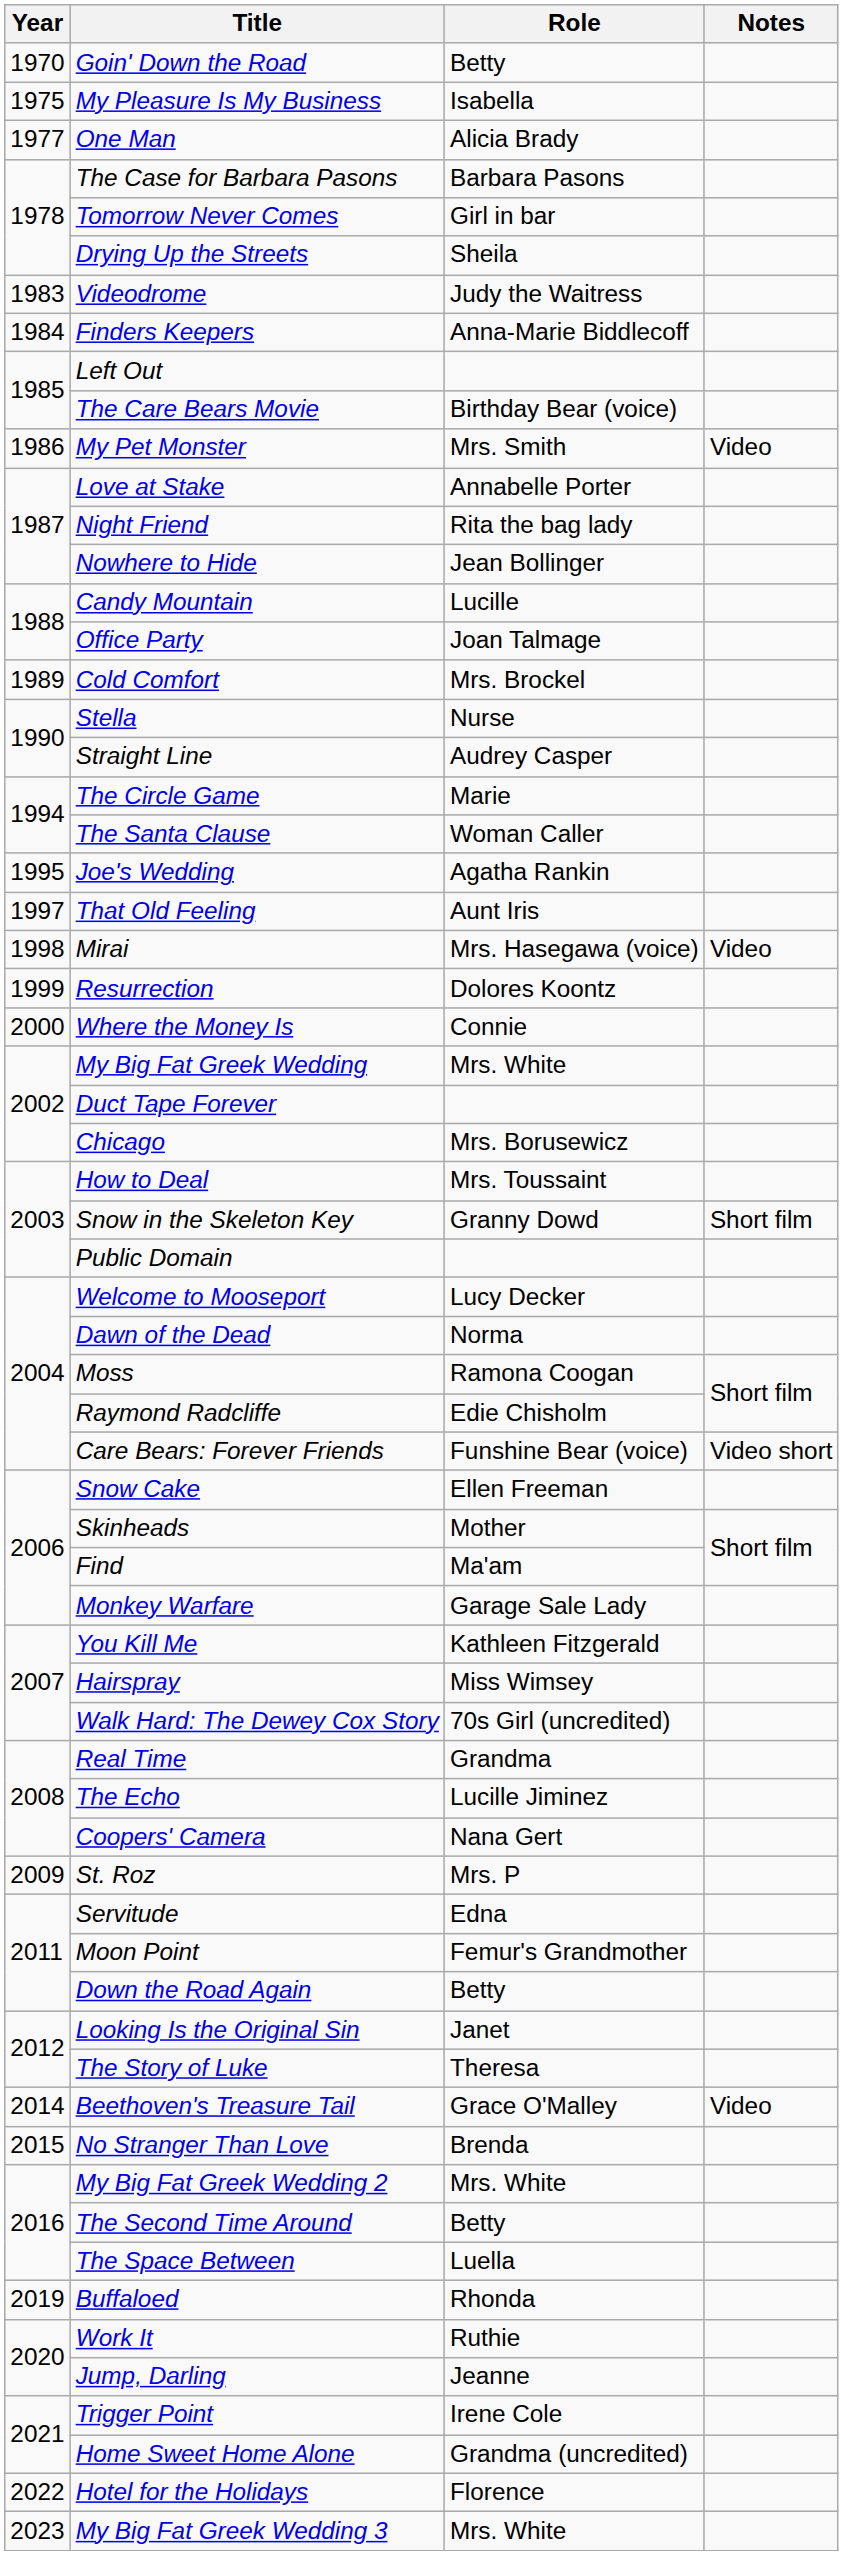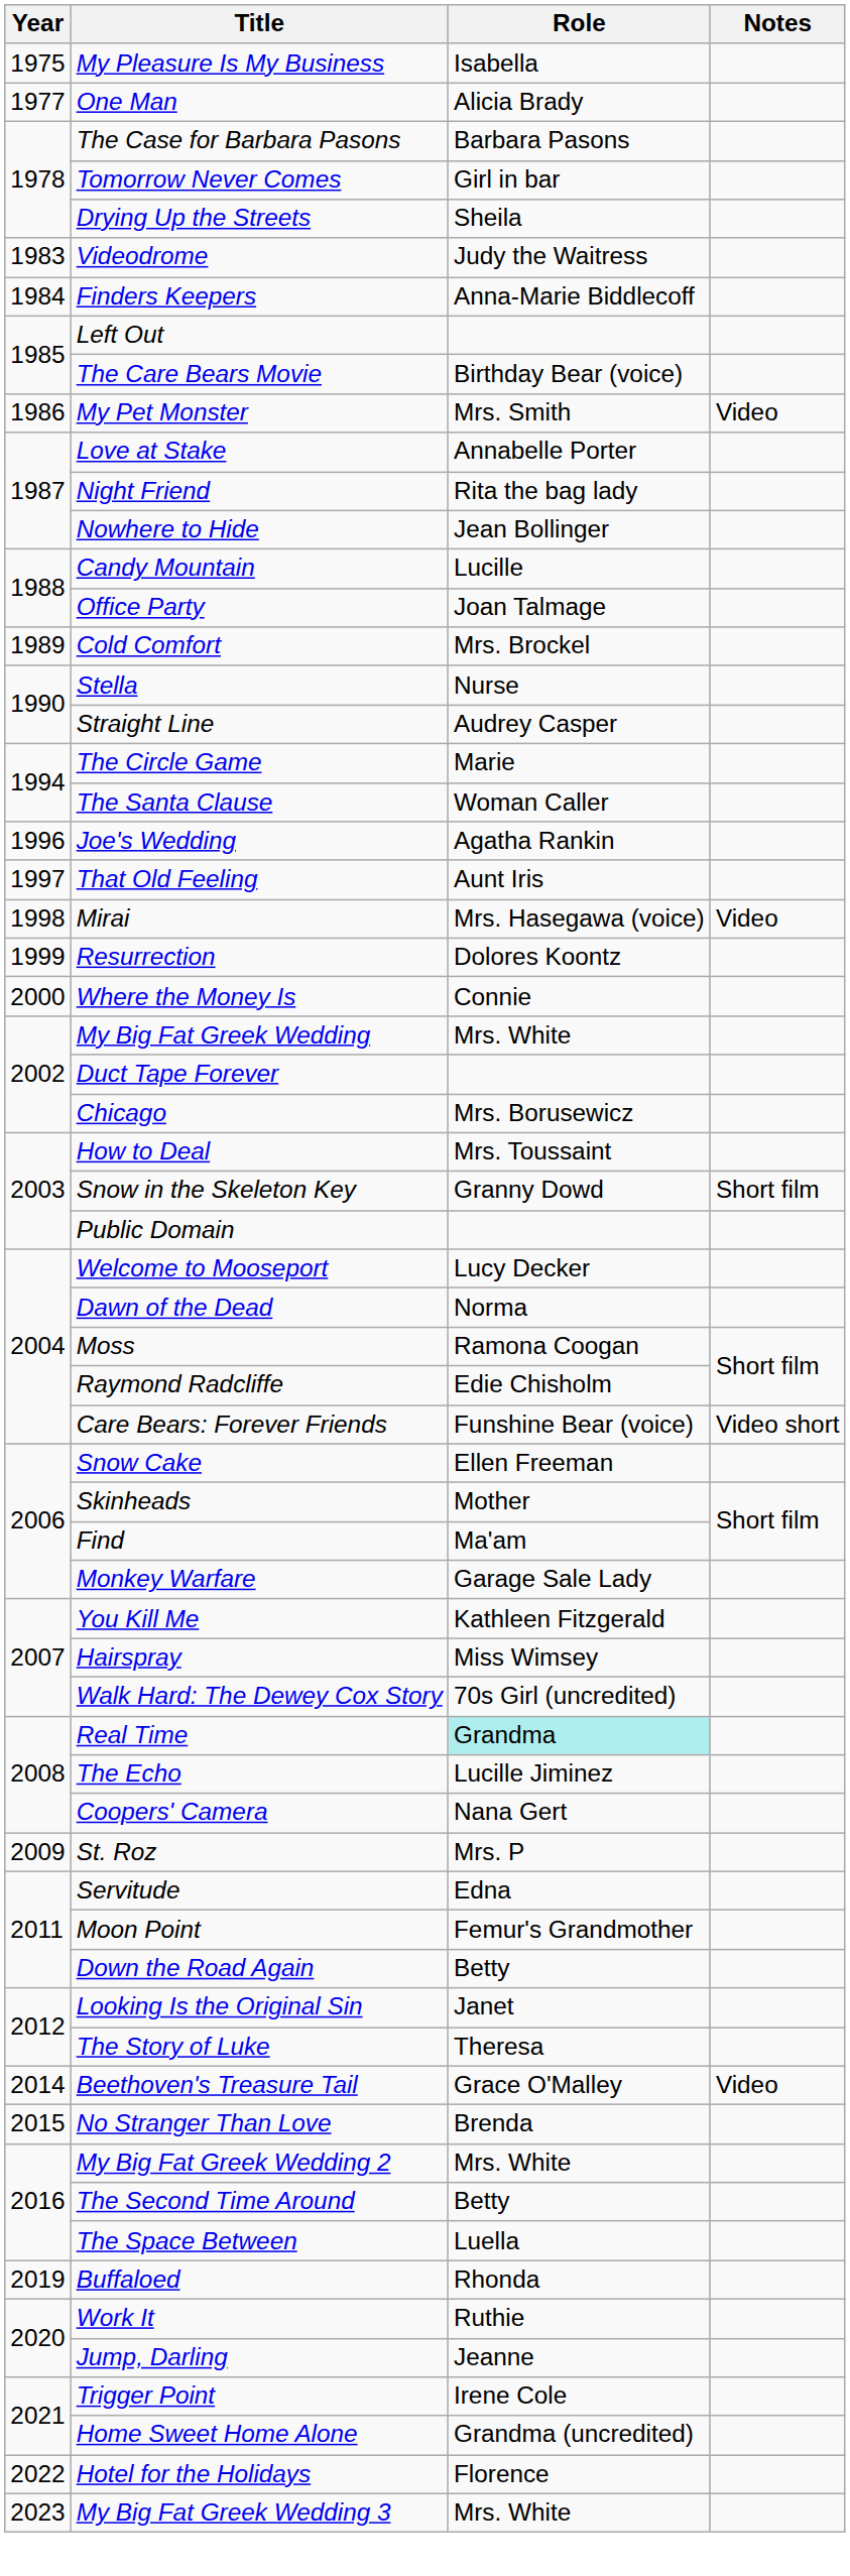- row: 1970 | Goin' Down the Road | Betty
Joe's Wedding | Year: 1995 -> 1996
Real Time | Role: no background -> paleturquoise background
